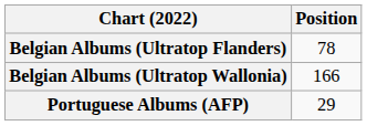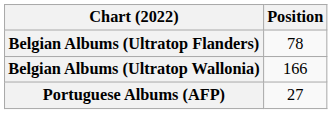Portuguese Albums (AFP) | Position: 29 -> 27
